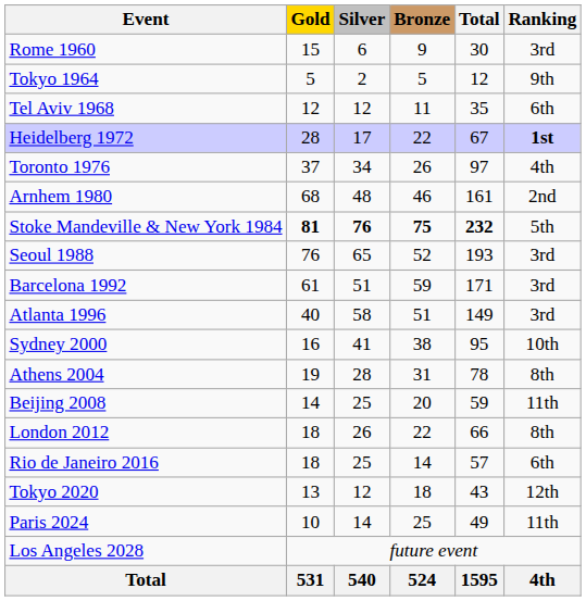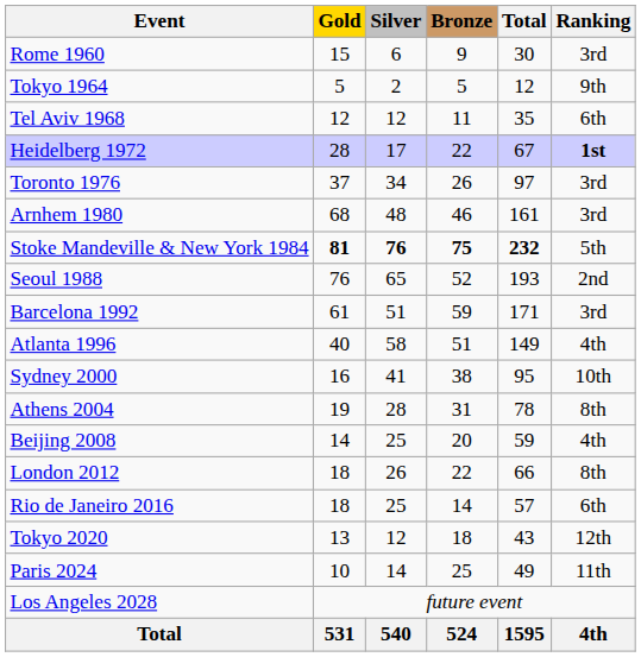Toronto 1976 | Ranking: 4th -> 3rd
Arnhem 1980 | Ranking: 2nd -> 3rd
Seoul 1988 | Ranking: 3rd -> 2nd
Atlanta 1996 | Ranking: 3rd -> 4th
Beijing 2008 | Ranking: 11th -> 4th
